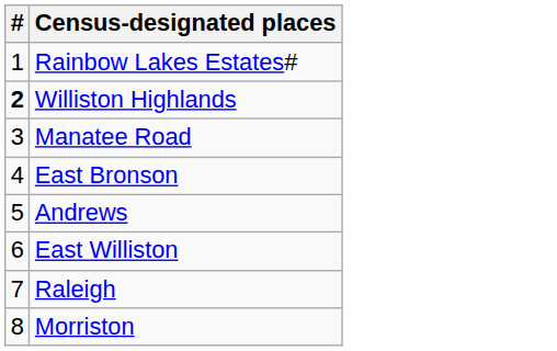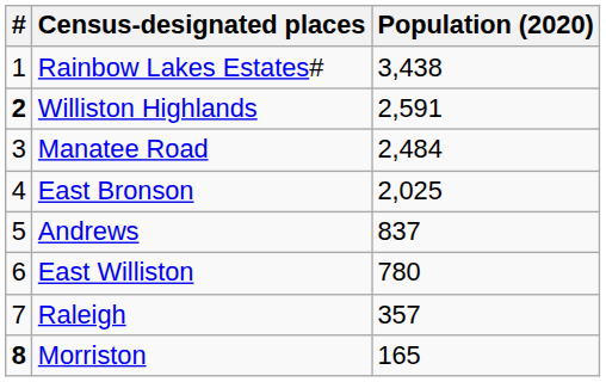+ column: Population (2020) | 3,438 | 2,591 | 2,484 | 2,025 | 837 | 780 | 357 | 165
Morriston | #: normal -> bold
